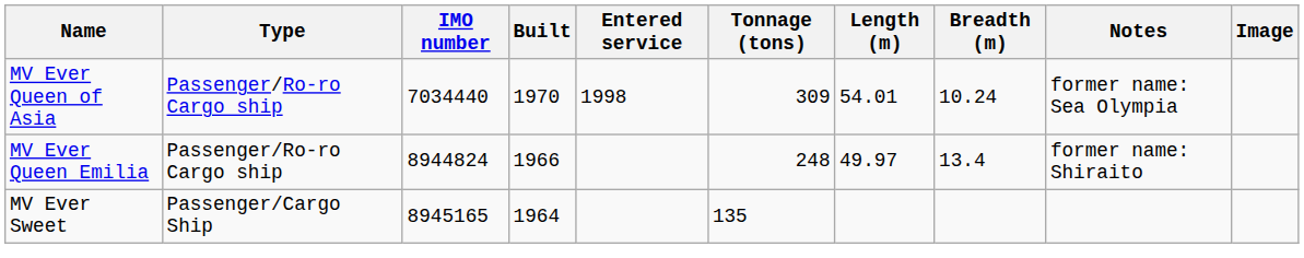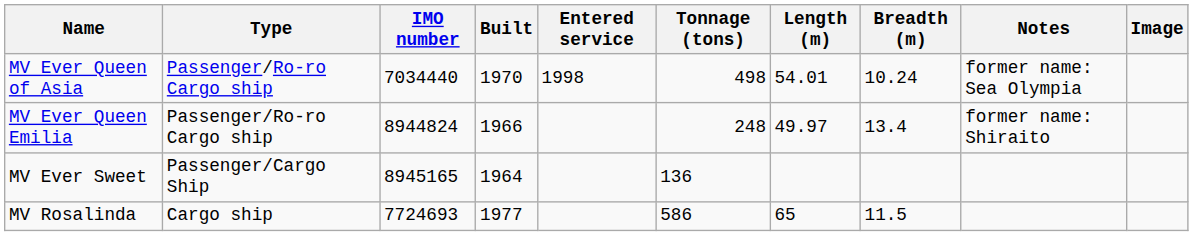MV Ever Queen of Asia | Tonnage (tons): 309 -> 498
MV Ever Sweet | Tonnage (tons): 135 -> 136
+ row: MV Rosalinda | Cargo ship | 7724693 | 1977 | 586 | 65 | 11.5
